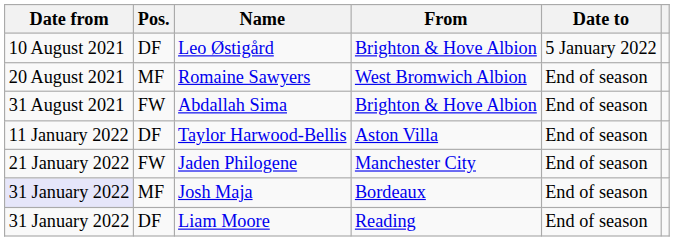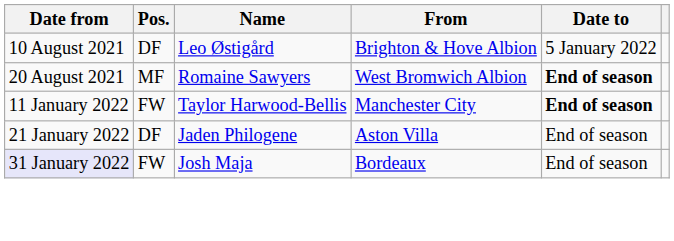Romaine Sawyers | Date to: normal -> bold
- row: 31 August 2021 | FW | Abdallah Sima | Brighton & Hove Albion | End of season
Taylor Harwood-Bellis | Pos.: DF -> FW
Taylor Harwood-Bellis | From: Aston Villa -> Manchester City
Taylor Harwood-Bellis | Date to: normal -> bold
Jaden Philogene | Pos.: FW -> DF
Jaden Philogene | From: Manchester City -> Aston Villa
Josh Maja | Pos.: MF -> FW
- row: 31 January 2022 | DF | Liam Moore | Reading | End of season
